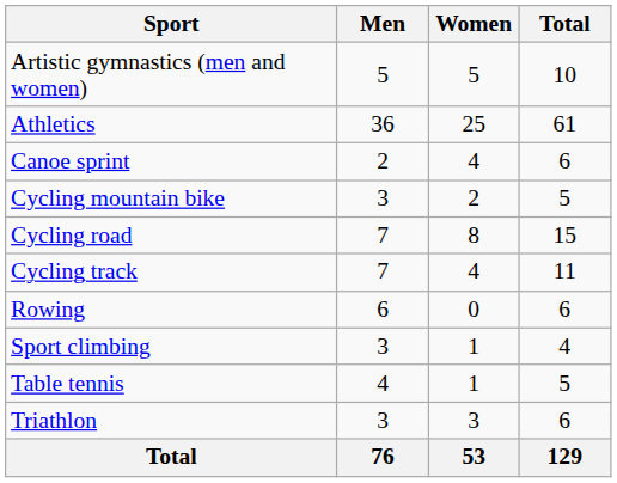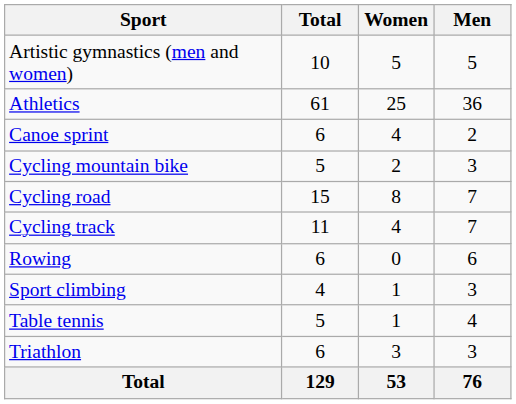columns swapped: Men <-> Total
